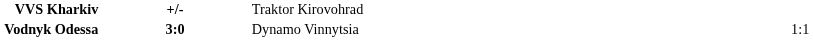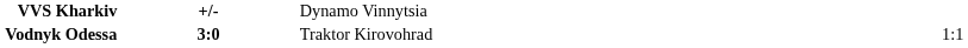VVS Kharkiv | column 3: Traktor Kirovohrad -> Dynamo Vinnytsia
Vodnyk Odessa | column 3: Dynamo Vinnytsia -> Traktor Kirovohrad
